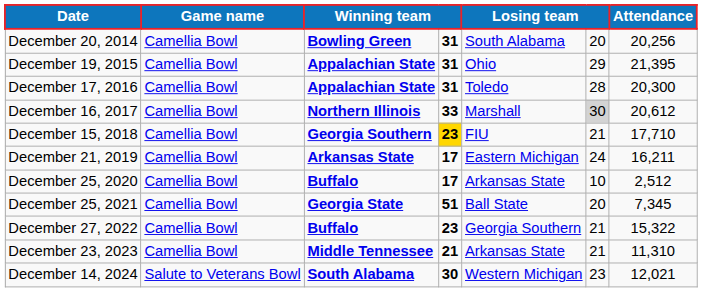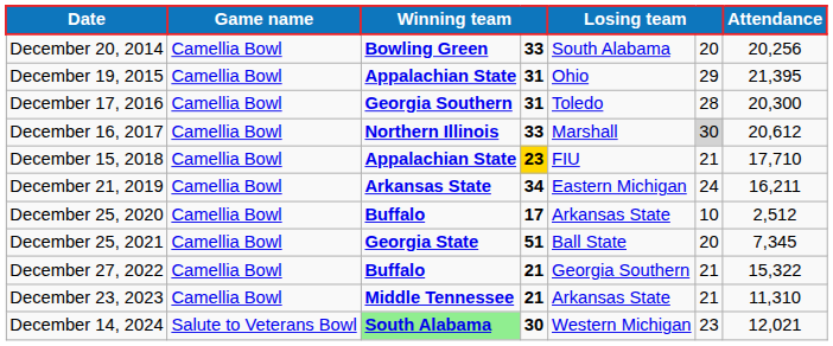December 20, 2014 | column 4: 31 -> 33
December 17, 2016 | column 3: Appalachian State -> Georgia Southern
December 15, 2018 | column 3: Georgia Southern -> Appalachian State
December 21, 2019 | column 4: 17 -> 34
December 27, 2022 | column 4: 23 -> 21
December 14, 2024 | column 3: no background -> lightgreen background
